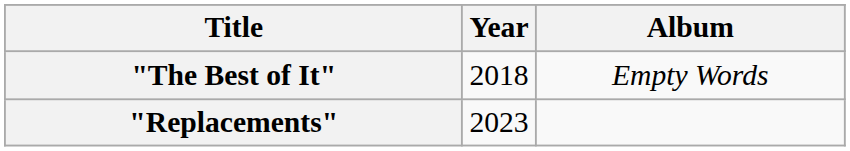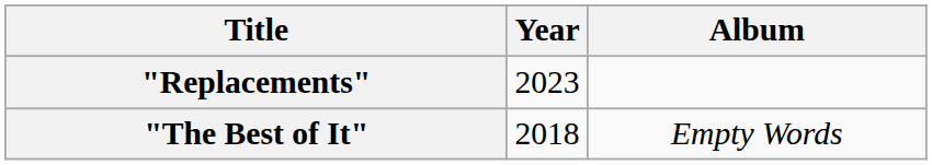rows swapped: "The Best of It" <-> "Replacements"
